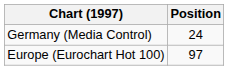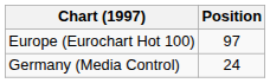rows swapped: Europe (Eurochart Hot 100) <-> Germany (Media Control)
